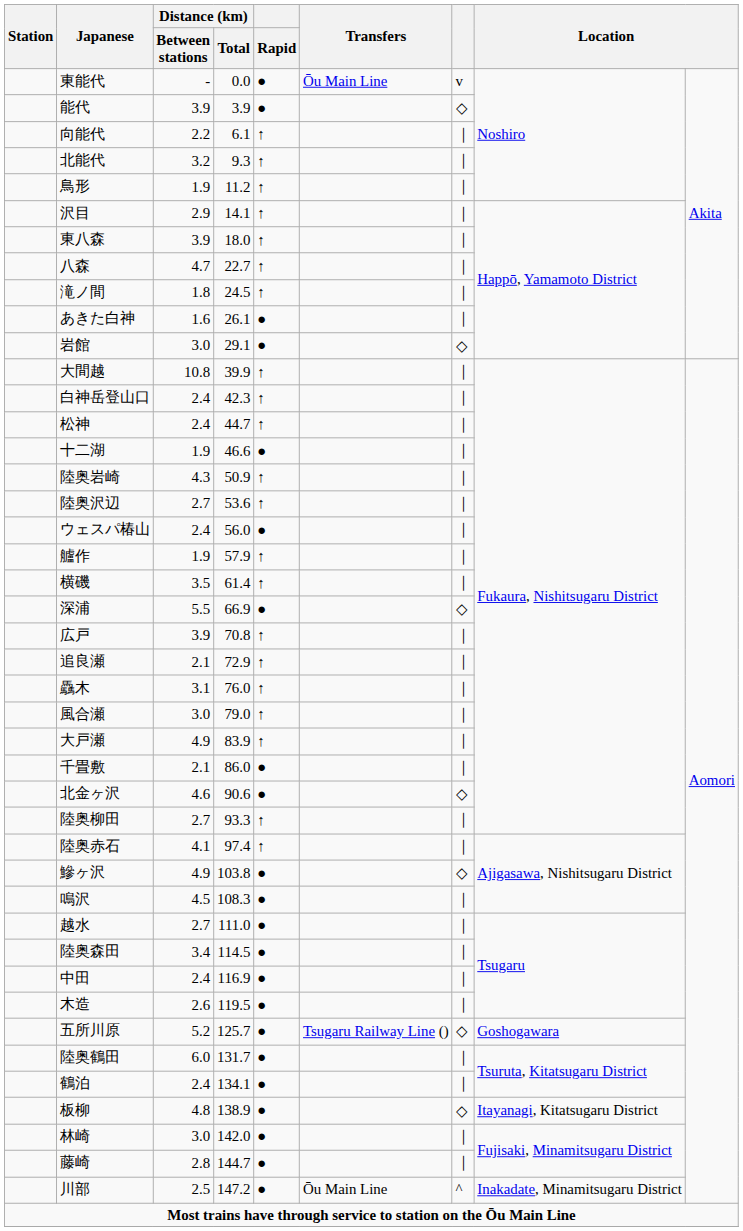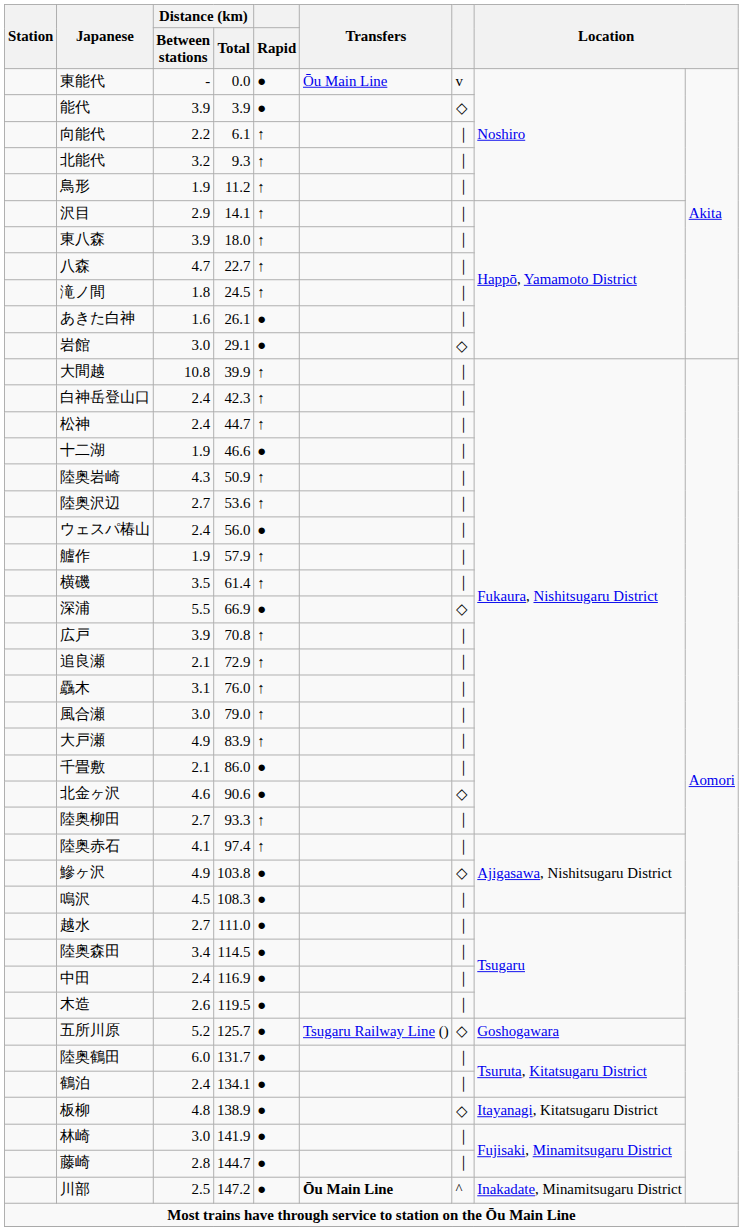林崎 | Distance (km) / Total: 142.0 -> 141.9
川部 | Transfers: normal -> bold
